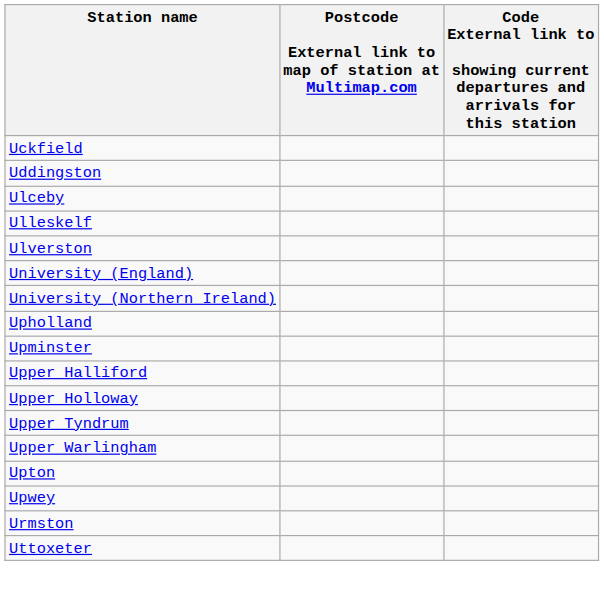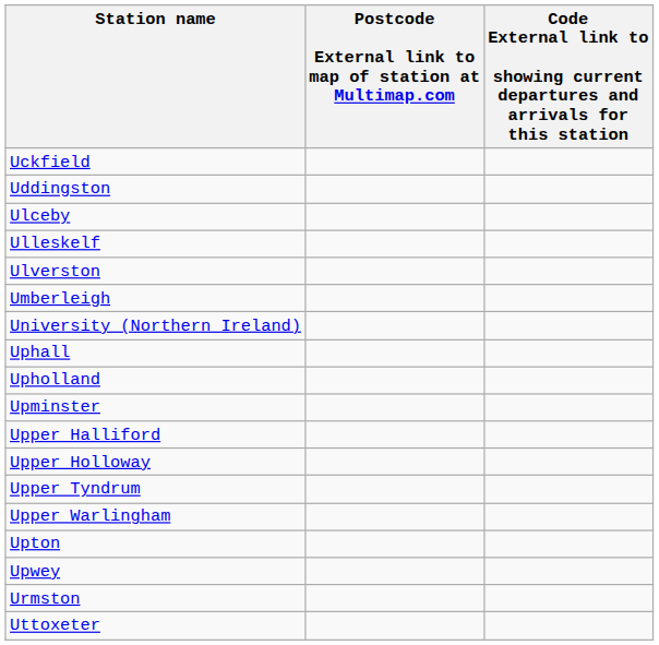+ row: Umberleigh
- row: University (England)
+ row: Uphall
